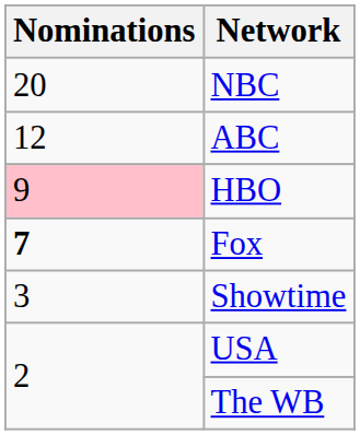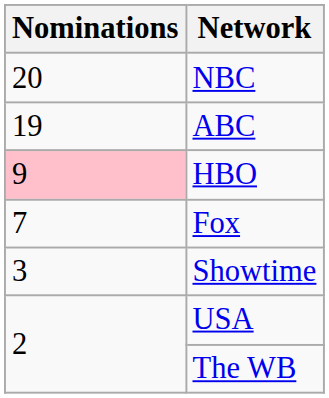ABC | Nominations: 12 -> 19
Fox | Nominations: bold -> normal
